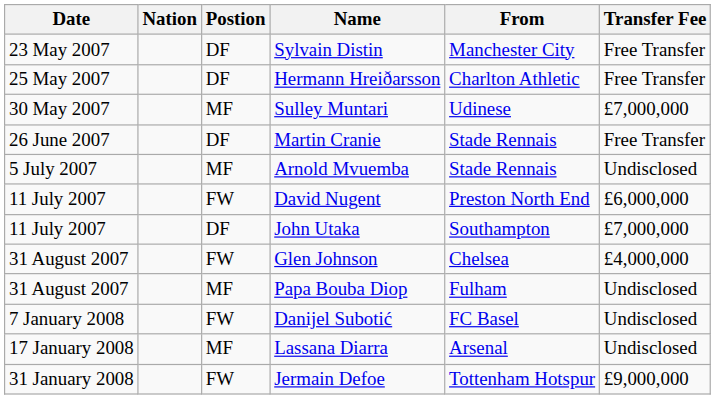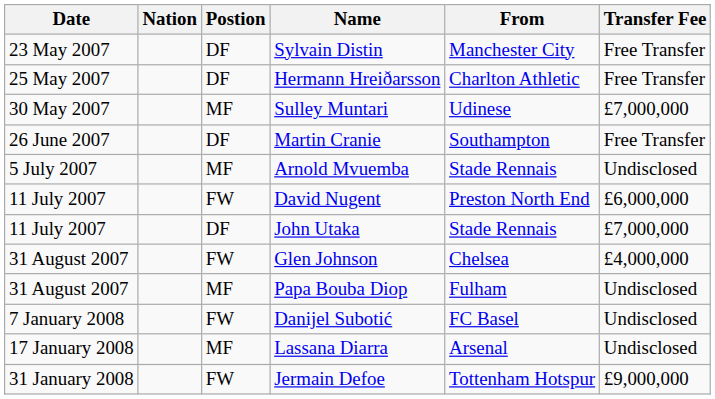Martin Cranie | From: Stade Rennais -> Southampton
John Utaka | From: Southampton -> Stade Rennais
